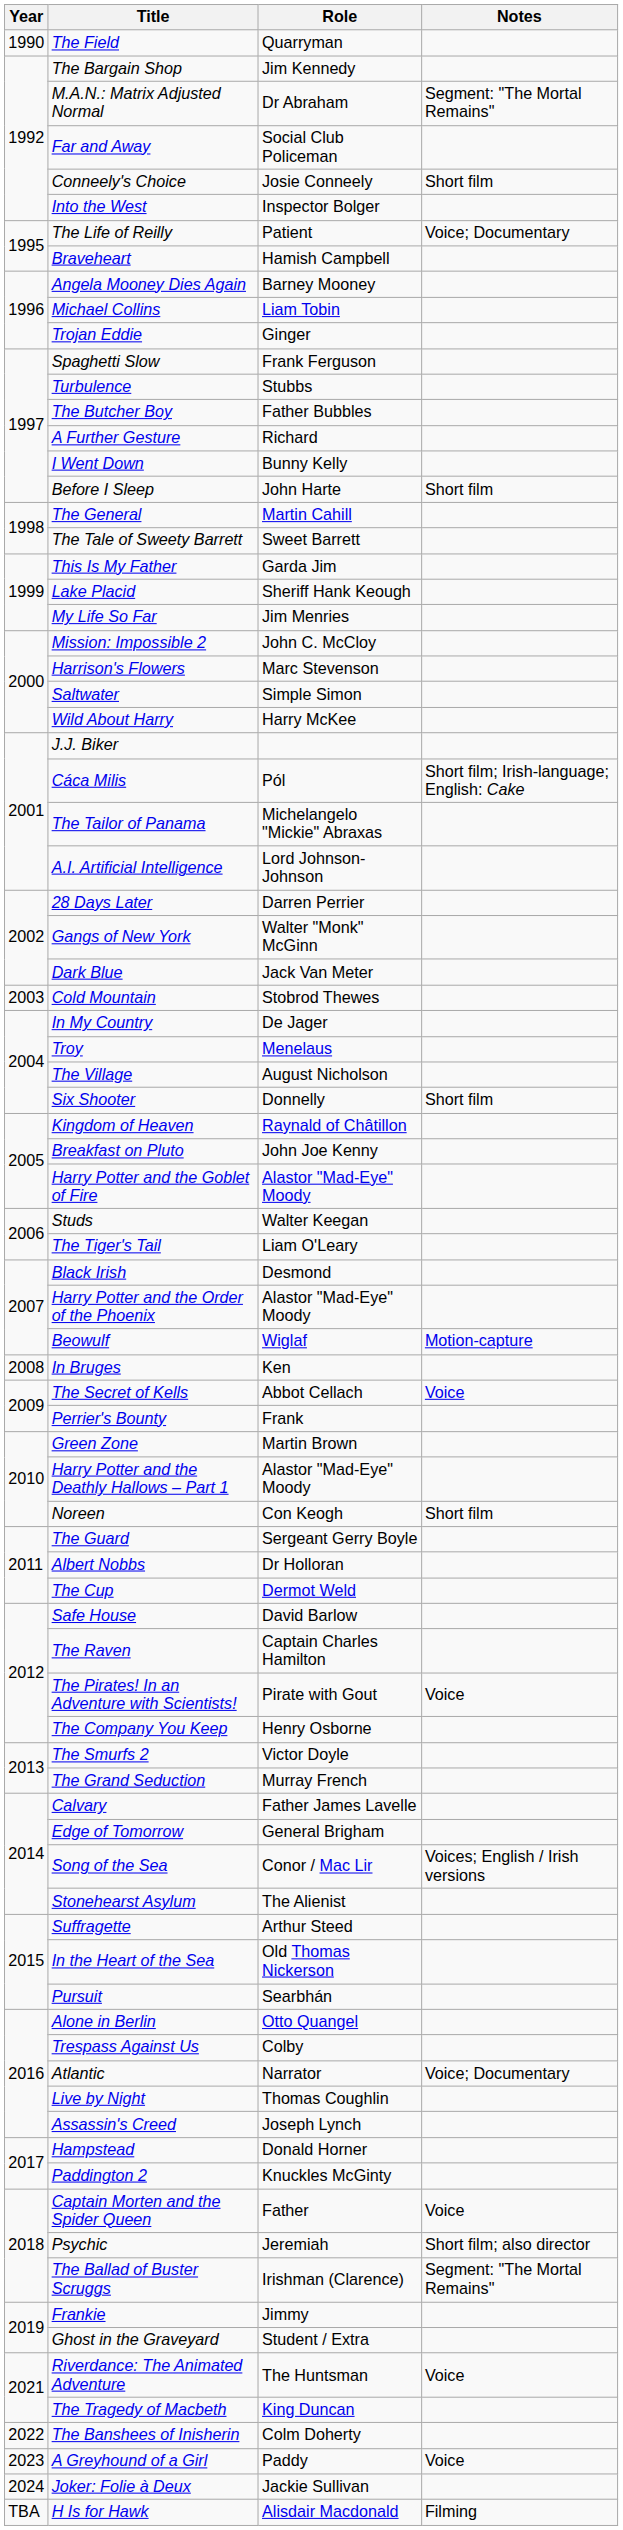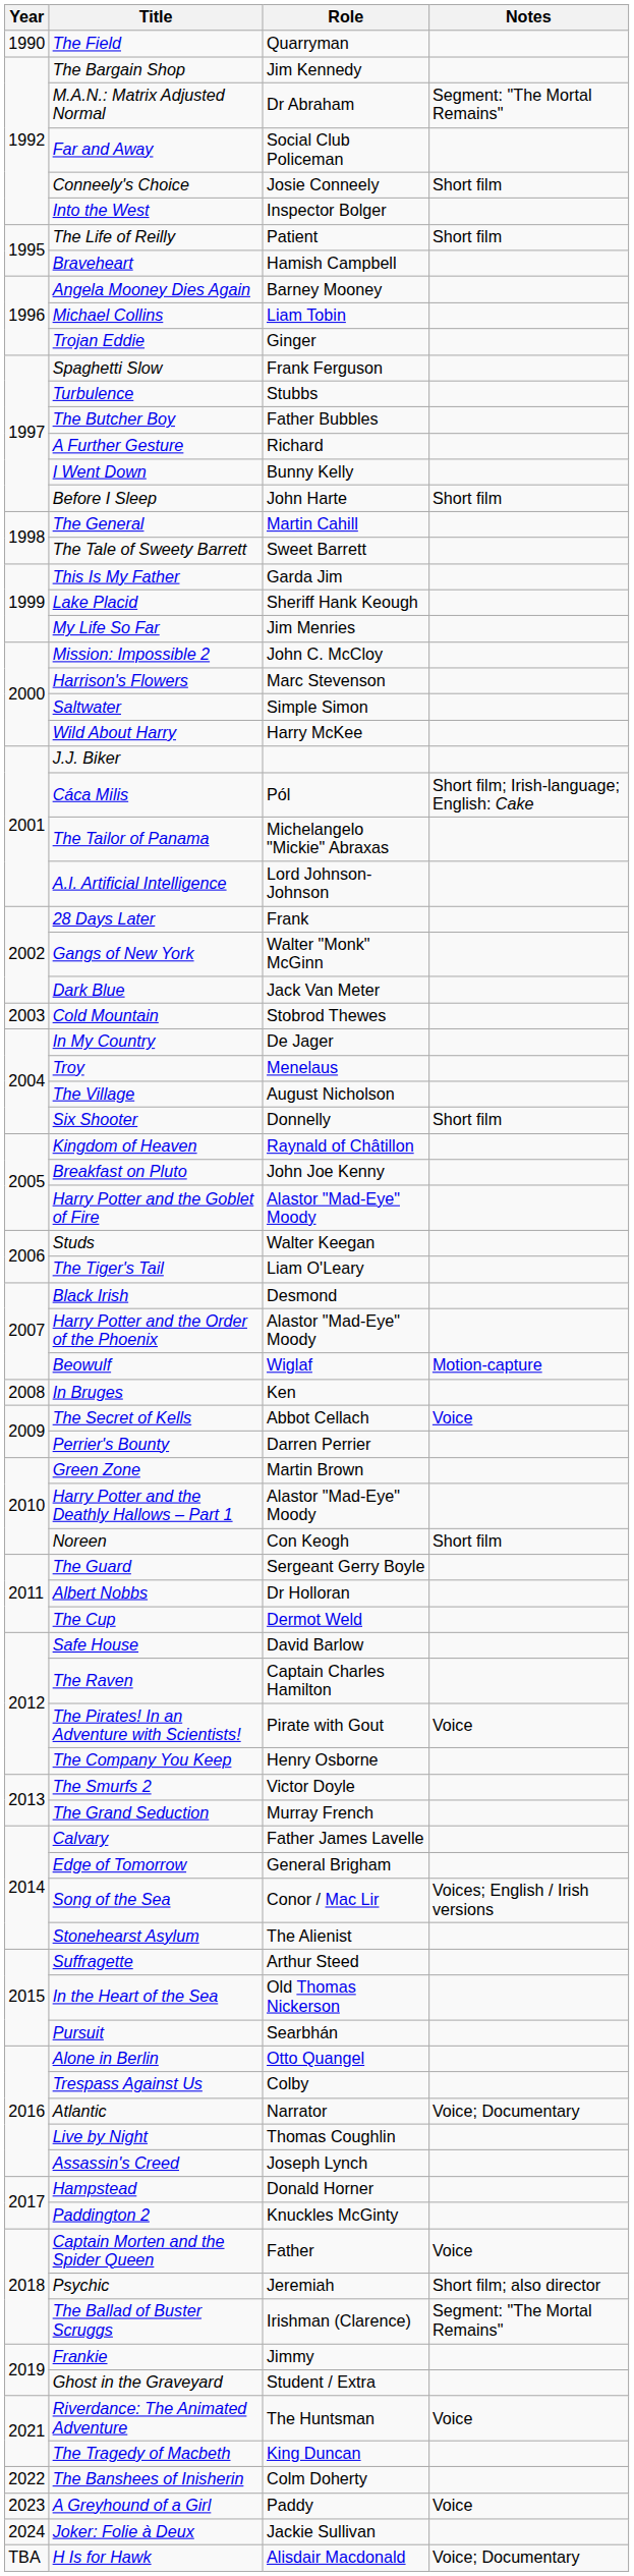The Life of Reilly | Notes: Voice; Documentary -> Short film
28 Days Later | Role: Darren Perrier -> Frank
Perrier's Bounty | Role: Frank -> Darren Perrier
H Is for Hawk | Notes: Filming -> Voice; Documentary
